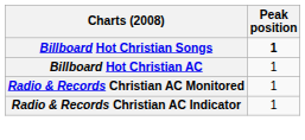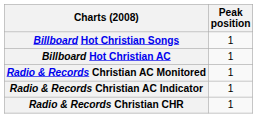Billboard Hot Christian Songs | Peak position: bold -> normal
+ row: Radio & Records Christian CHR | 1
